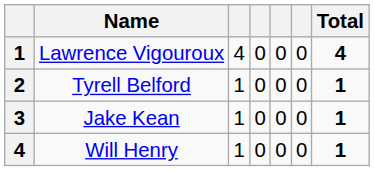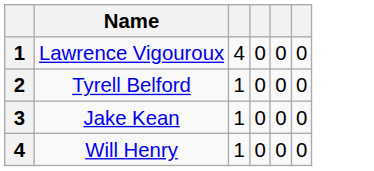- column: Total | 4 | 1 | 1 | 1
